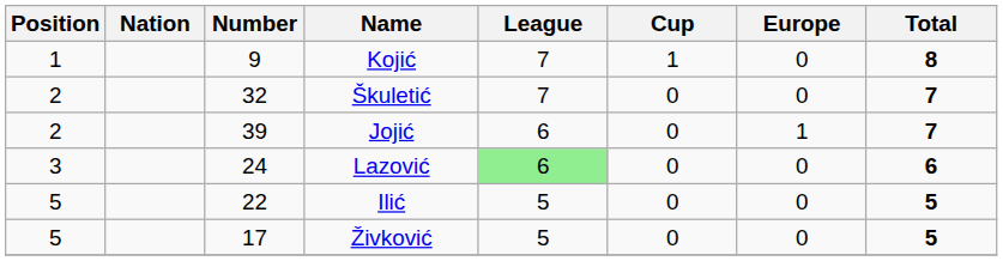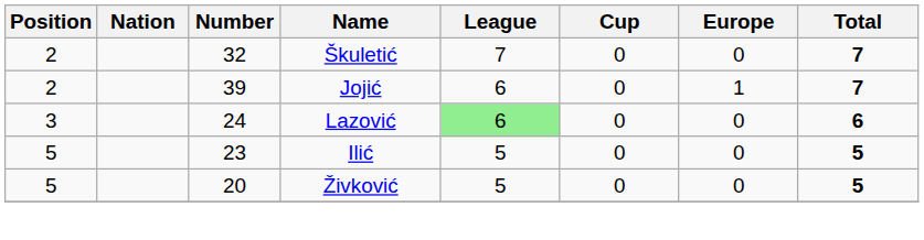- row: 1 | 9 | Kojić | 7 | 1 | 0 | 8
Ilić | Number: 22 -> 23
Živković | Number: 17 -> 20
